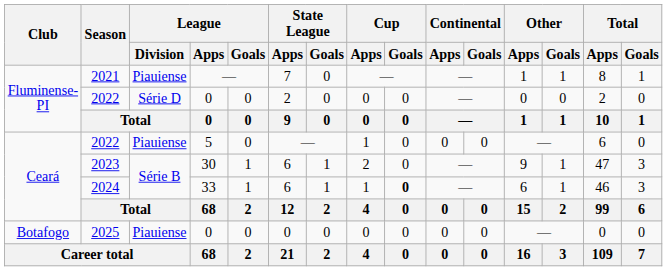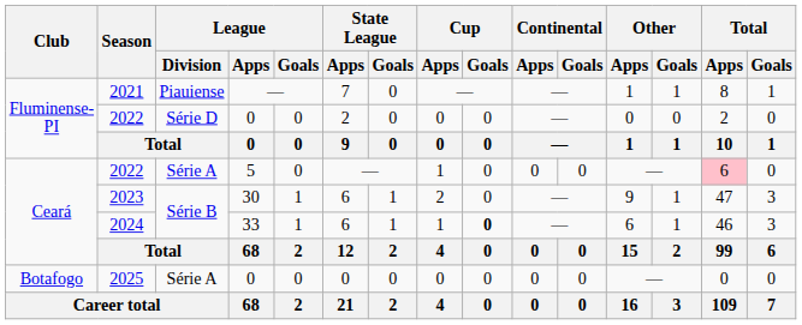2022 / 5 | League / Division: Piauiense -> Série A
2022 / 5 | Total / Apps: no background -> pink background
2025 | League / Division: Piauiense -> Série A
